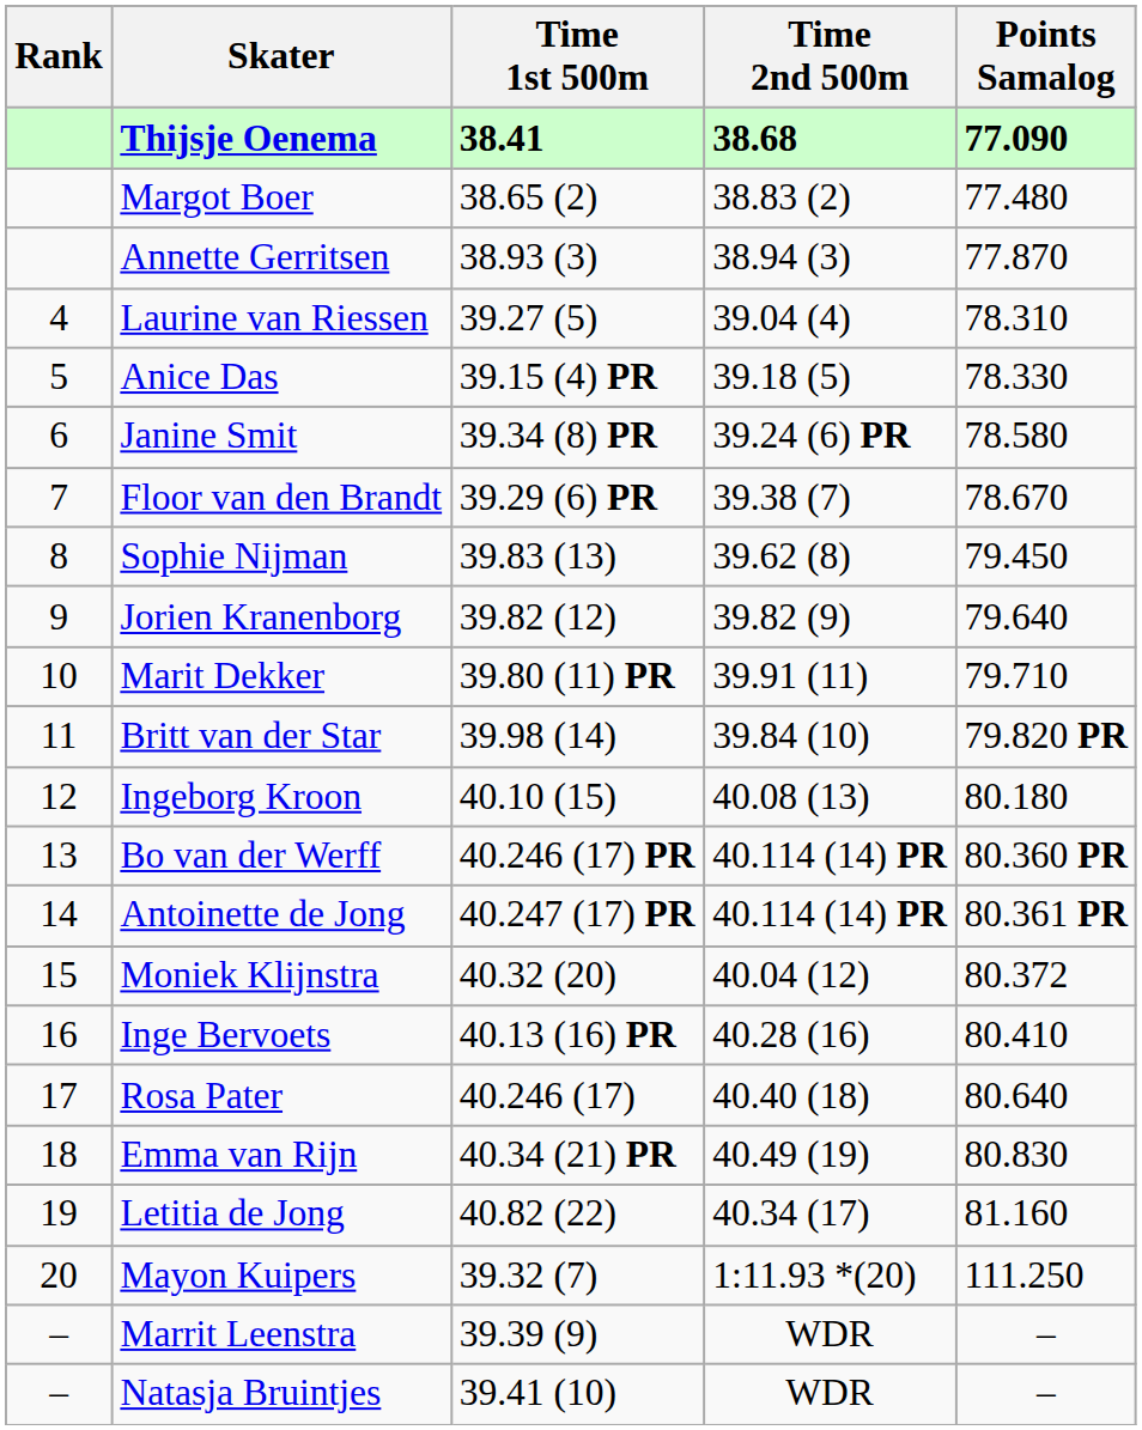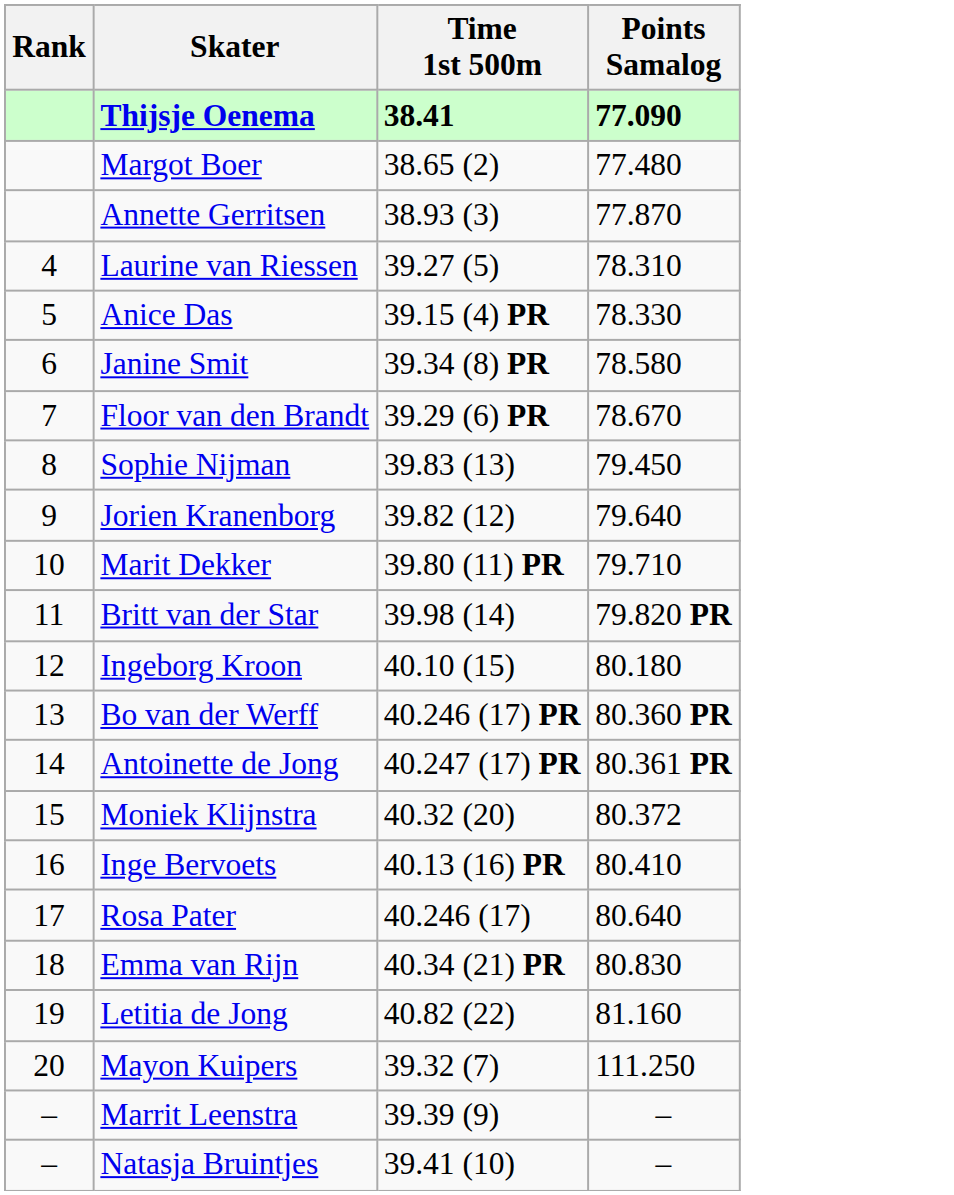- column: Time 2nd 500m | 38.68 | 38.83 (2) | 38.94 (3) | 39.04 (4) | 39.18 (5) | 39.24 (6) PR | 39.38 (7) | 39.62 (8) | 39.82 (9) | 39.91 (11) | 39.84 (10) | 40.08 (13) | 40.114 (14) PR | 40.114 (14) PR | 40.04 (12) | 40.28 (16) | 40.40 (18) | 40.49 (19) | 40.34 (17) | 1:11.93 *(20) | WDR | WDR
